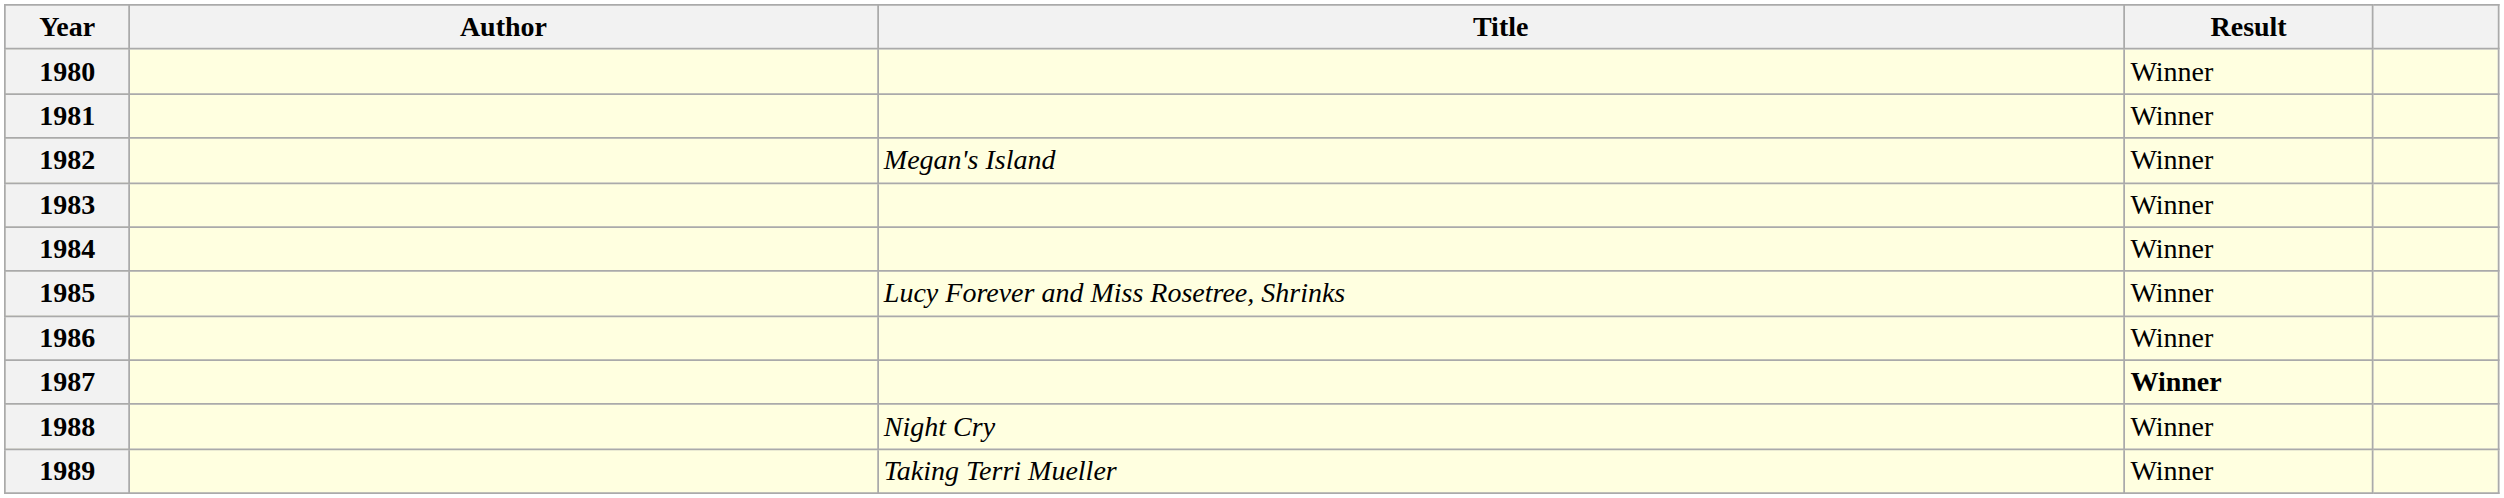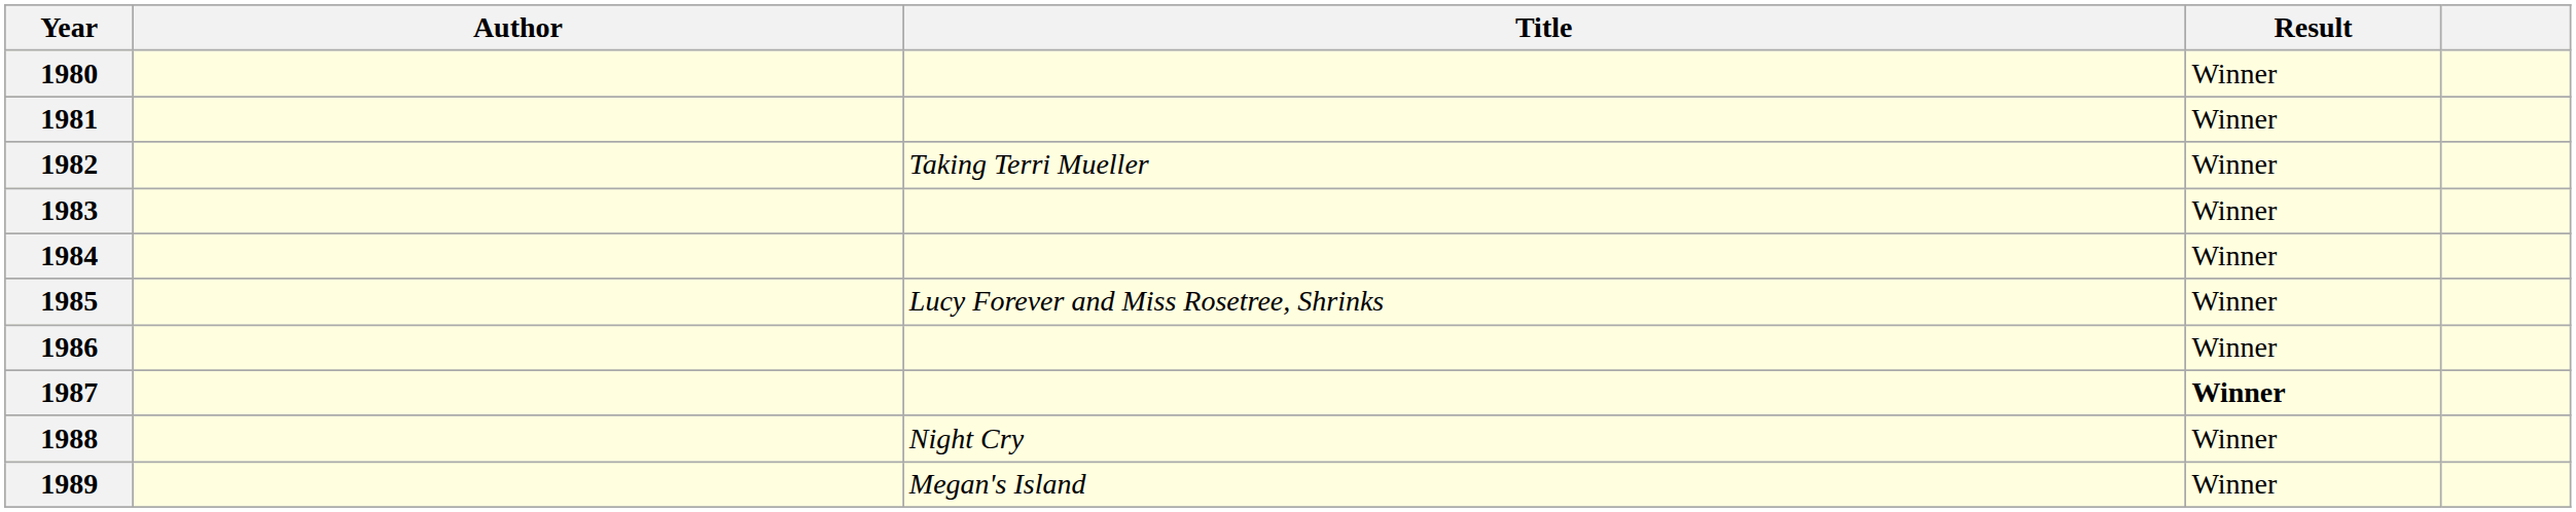1982 | Title: Megan's Island -> Taking Terri Mueller
1989 | Title: Taking Terri Mueller -> Megan's Island
